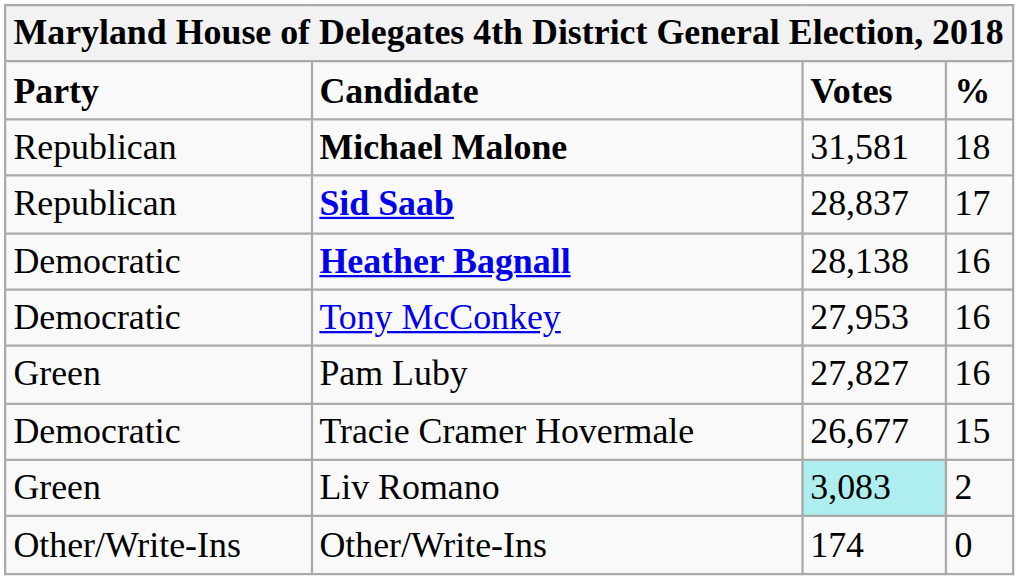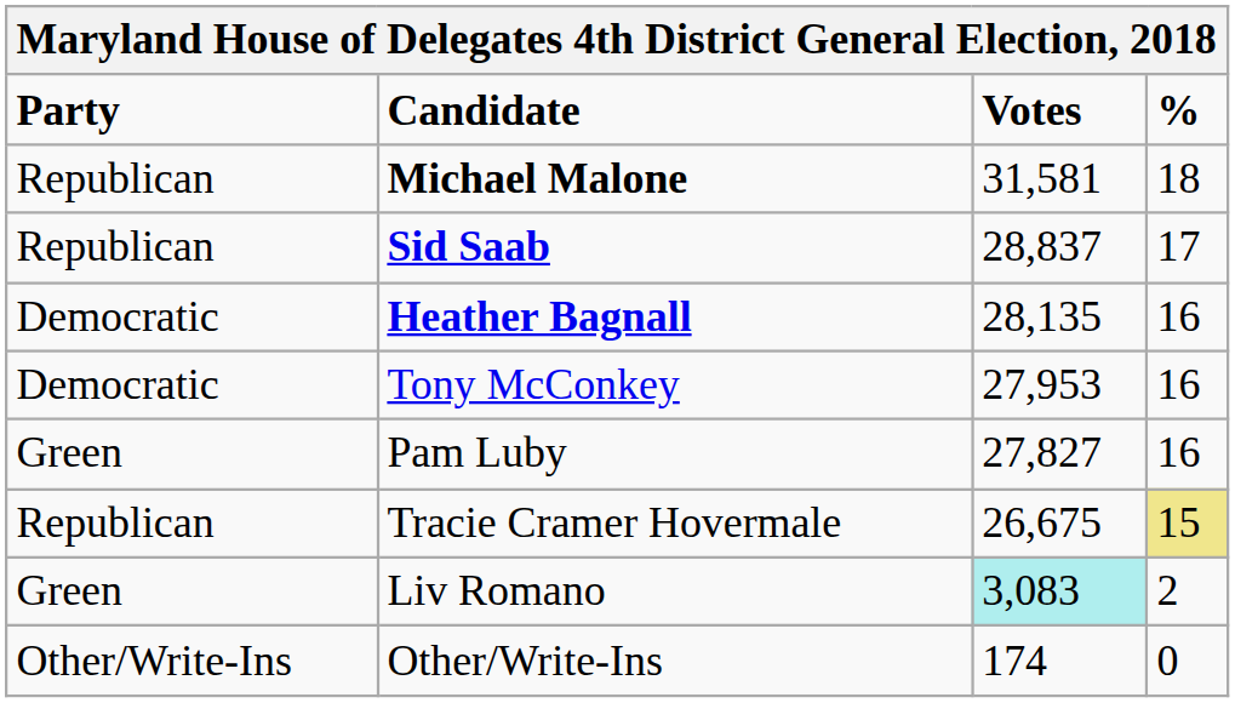Heather Bagnall | Votes: 28,138 -> 28,135
Tracie Cramer Hovermale | Party: Democratic -> Republican
Tracie Cramer Hovermale | Votes: 26,677 -> 26,675
Tracie Cramer Hovermale | %: no background -> khaki background
